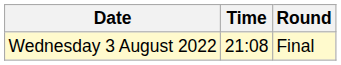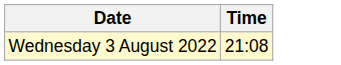- column: Round | Final
